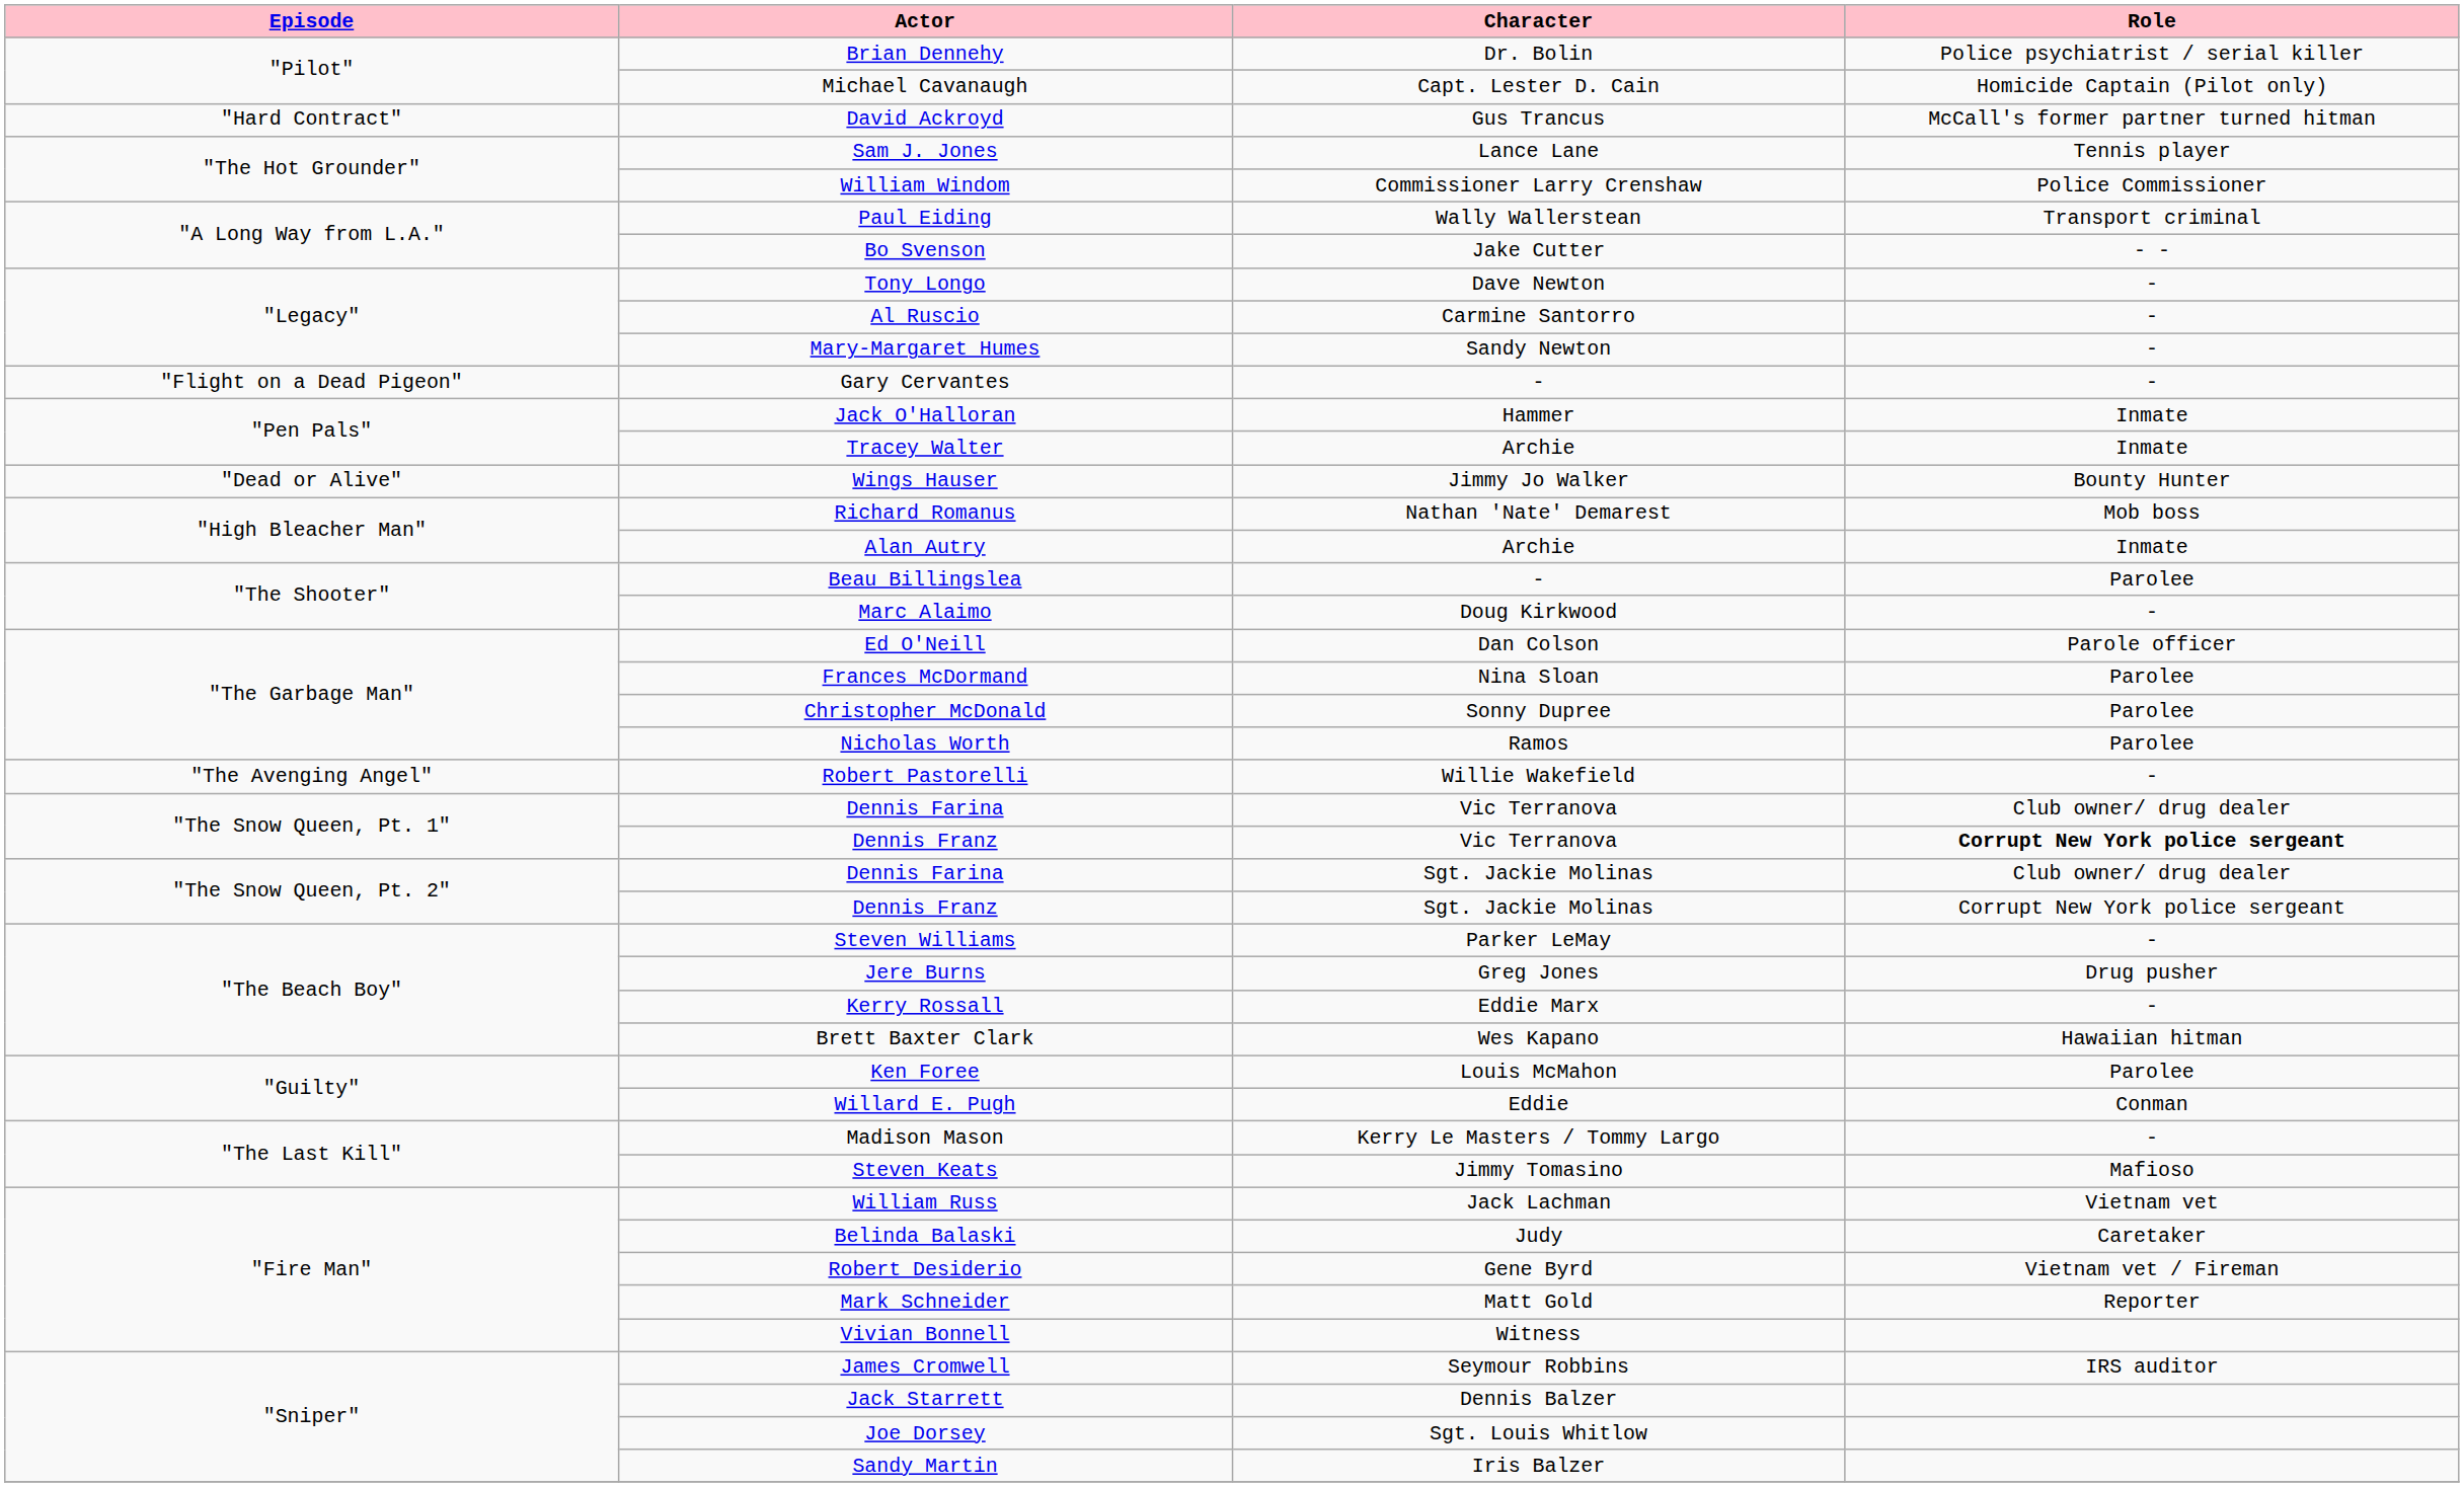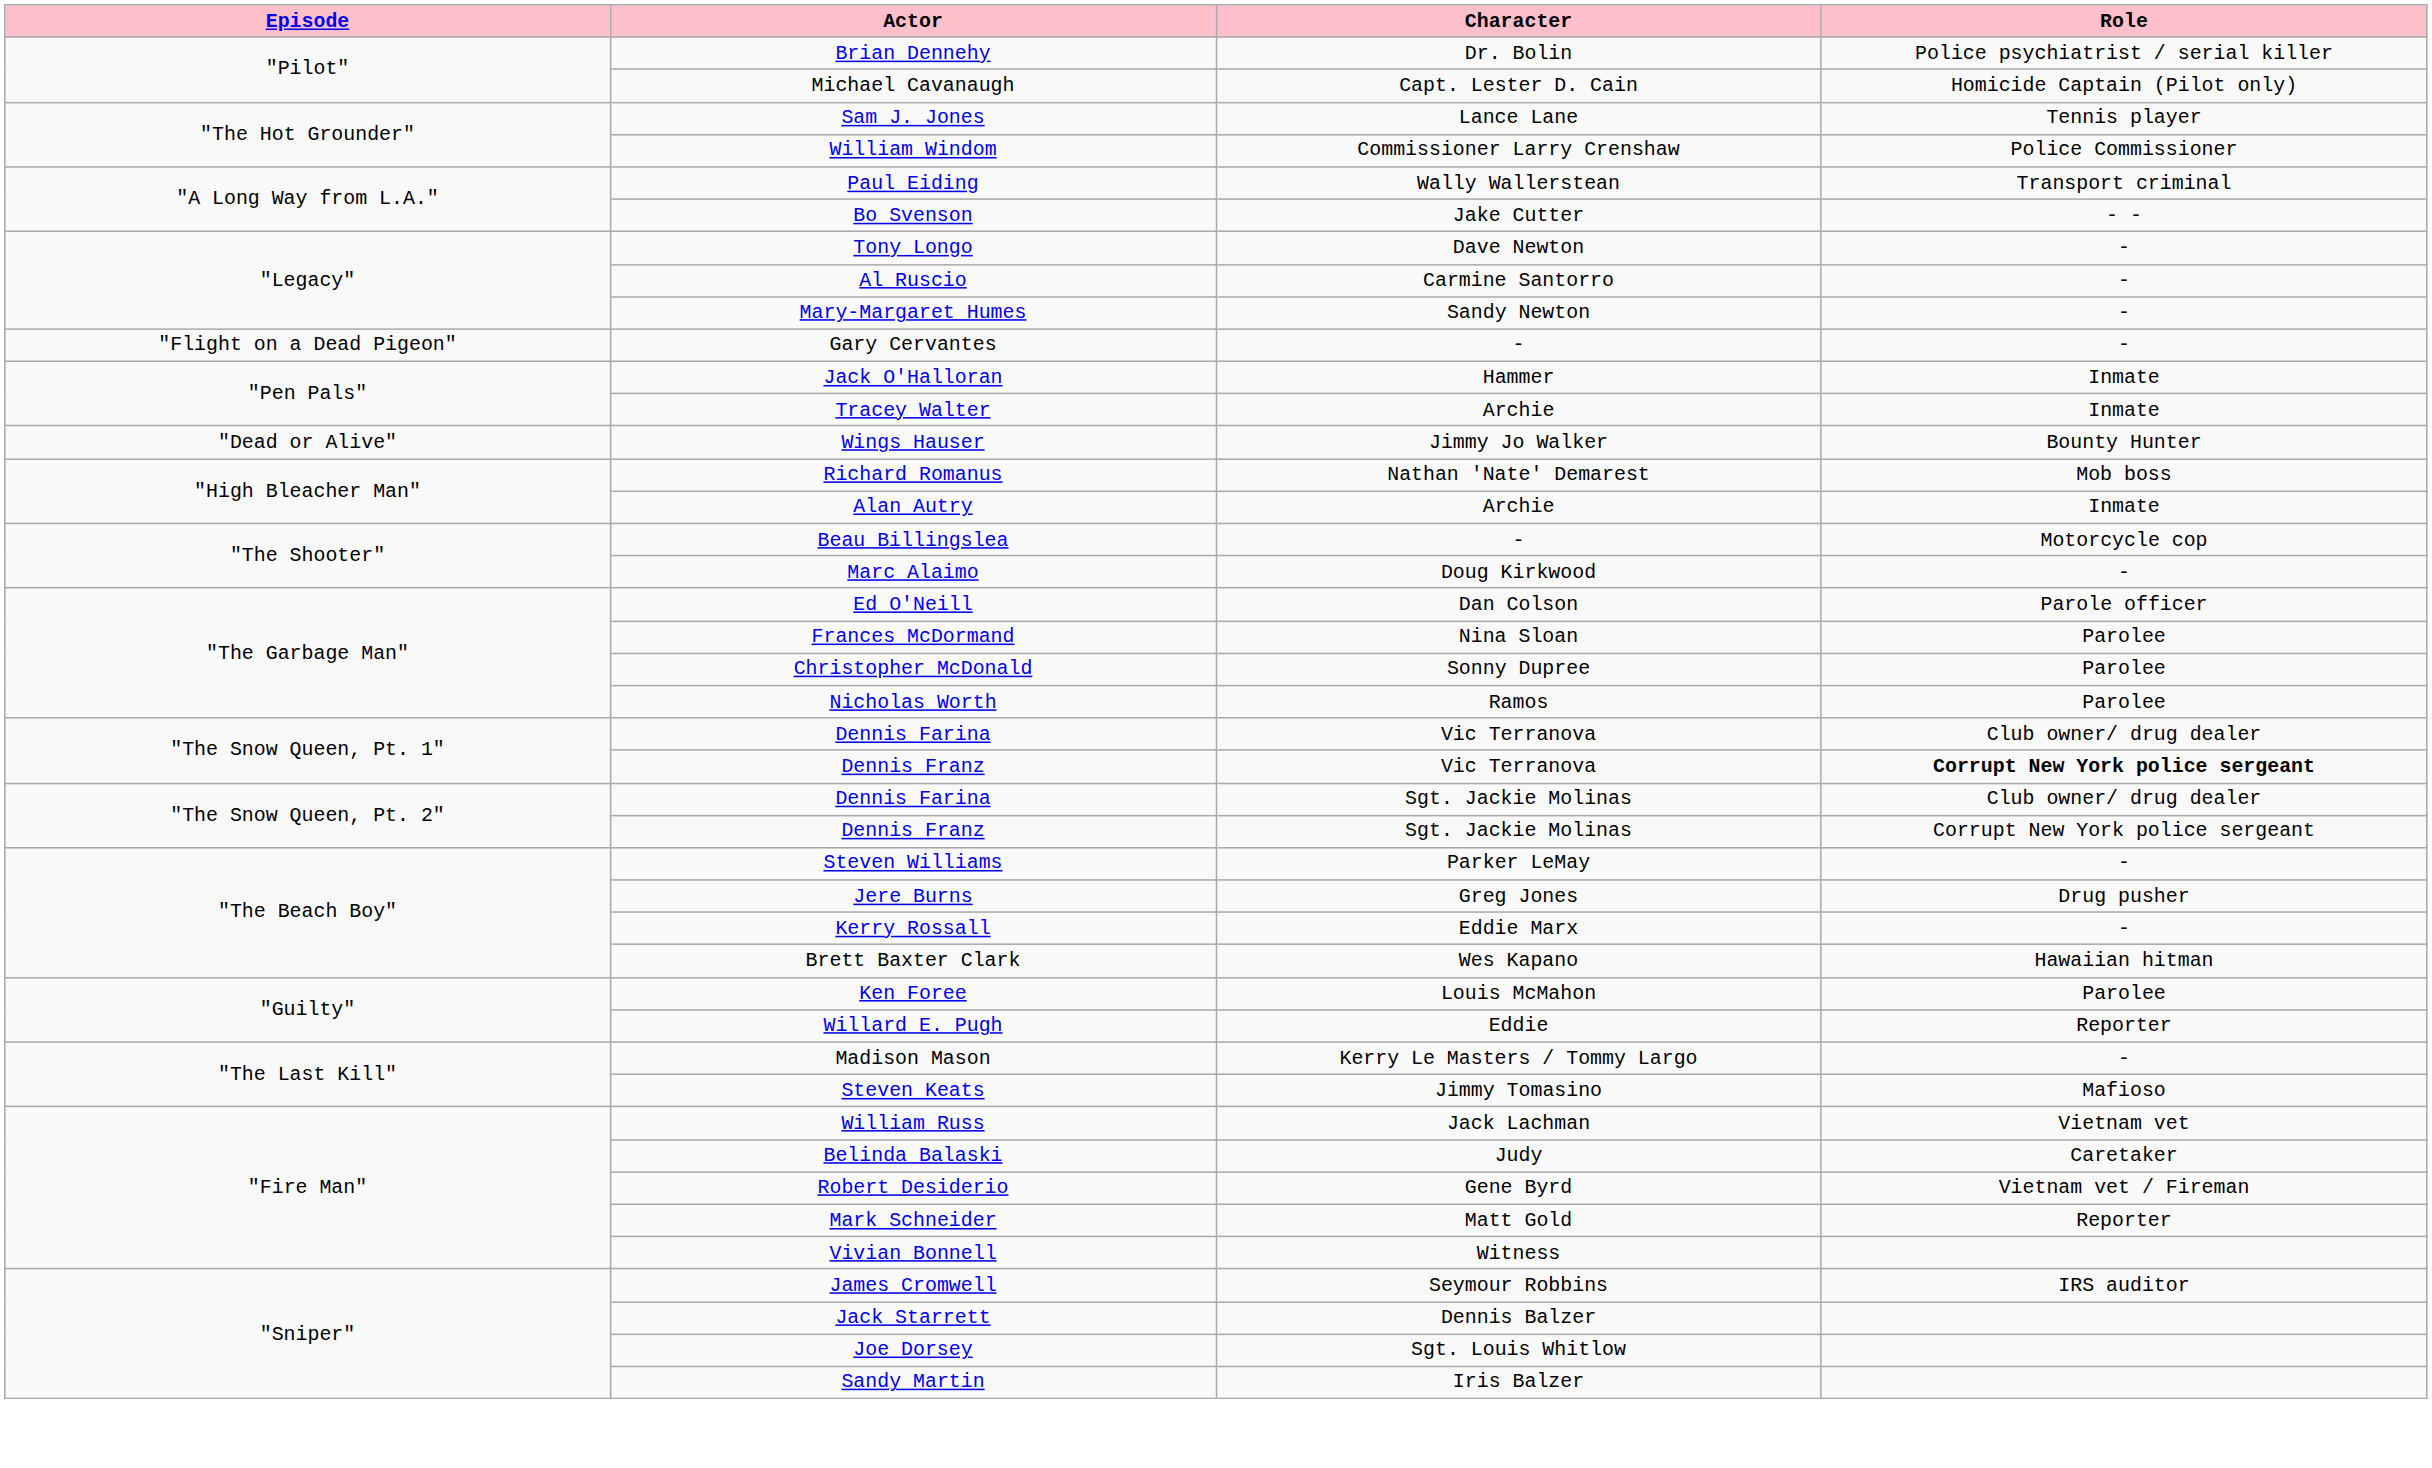- row: "Hard Contract" | David Ackroyd | Gus Trancus | McCall's former partner turned hitman
Beau Billingslea | Role: Parolee -> Motorcycle cop
- row: "The Avenging Angel" | Robert Pastorelli | Willie Wakefield | -
Willard E. Pugh | Role: Conman -> Reporter
